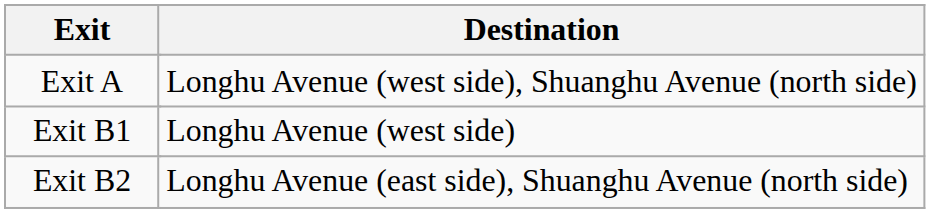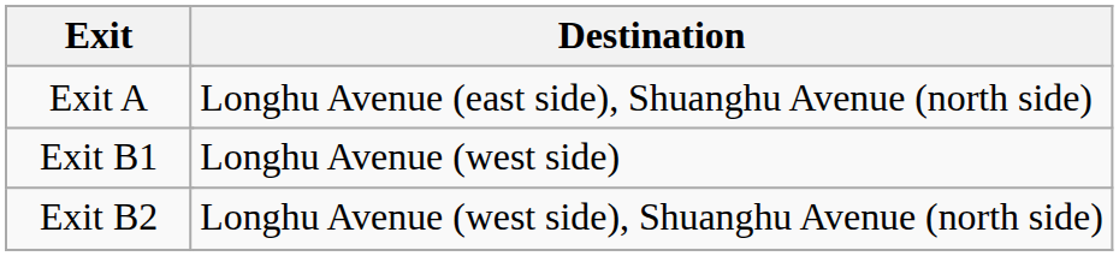Exit A | Destination: Longhu Avenue (west side), Shuanghu Avenue (north side) -> Longhu Avenue (east side), Shuanghu Avenue (north side)
Exit B2 | Destination: Longhu Avenue (east side), Shuanghu Avenue (north side) -> Longhu Avenue (west side), Shuanghu Avenue (north side)
